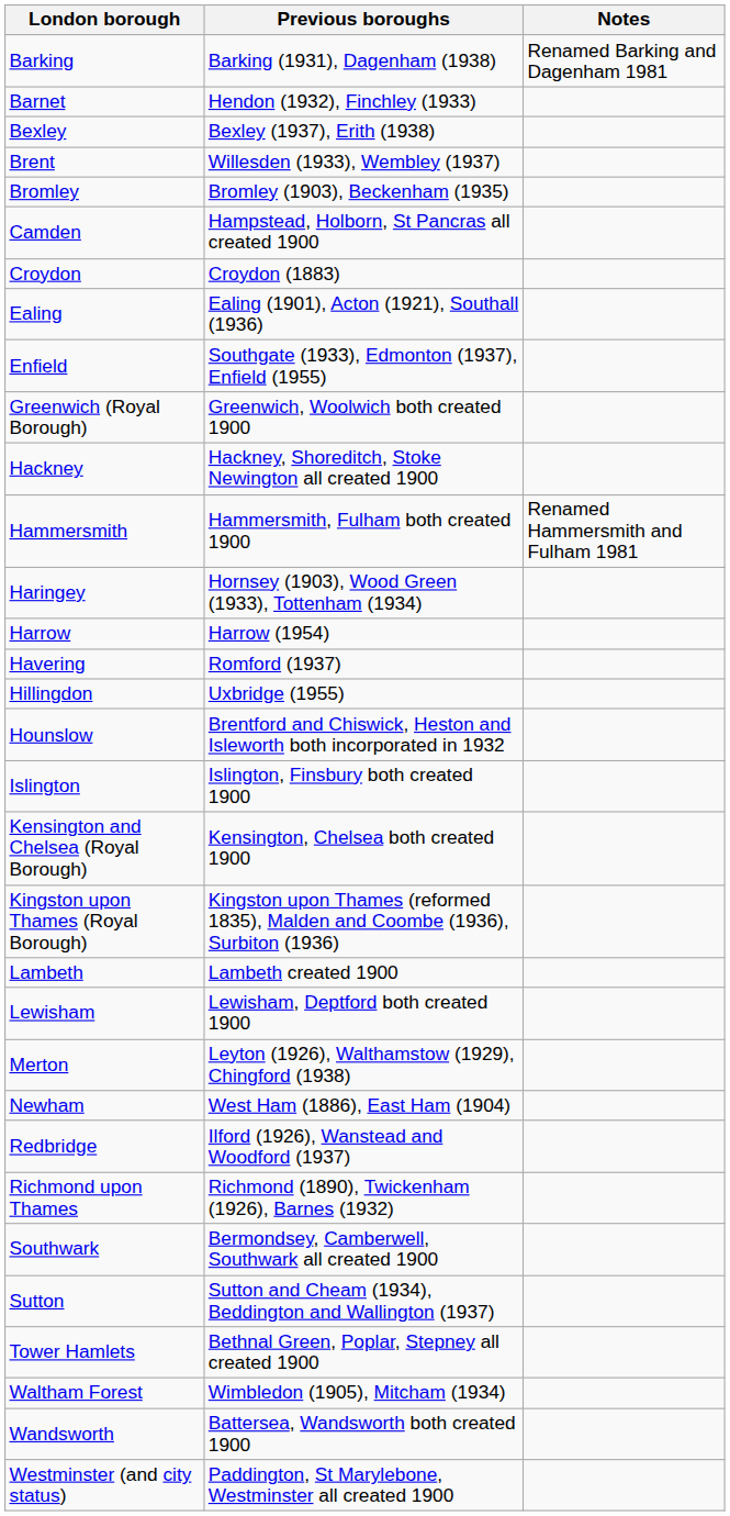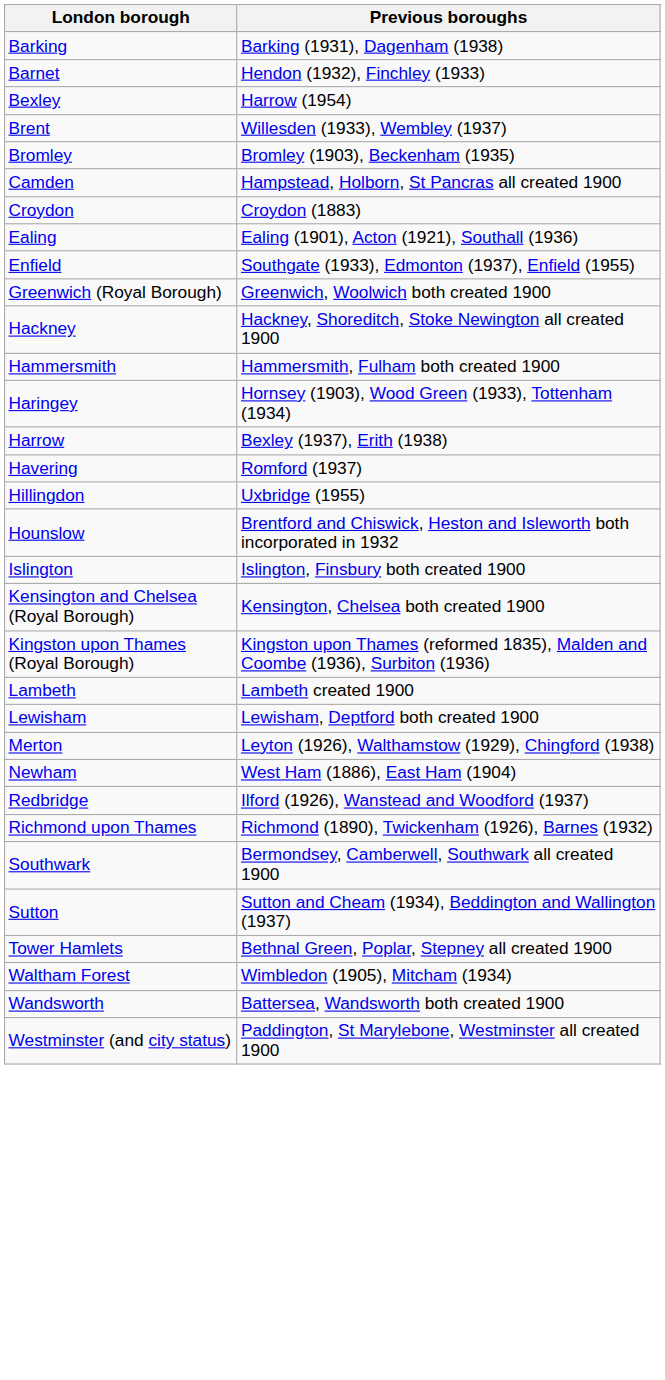- column: Notes | Renamed Barking and Dagenham 1981 | Renamed Hammersmith and Fulham 1981
Bexley | Previous boroughs: Bexley (1937), Erith (1938) -> Harrow (1954)
Harrow | Previous boroughs: Harrow (1954) -> Bexley (1937), Erith (1938)
